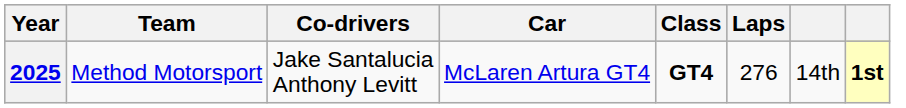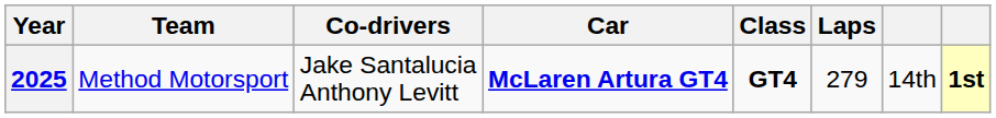2025 | Car: normal -> bold
2025 | Laps: 276 -> 279
